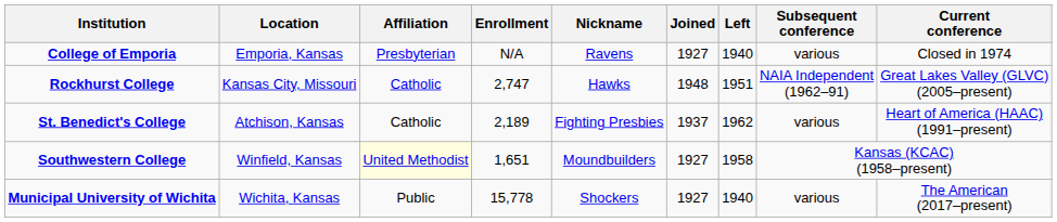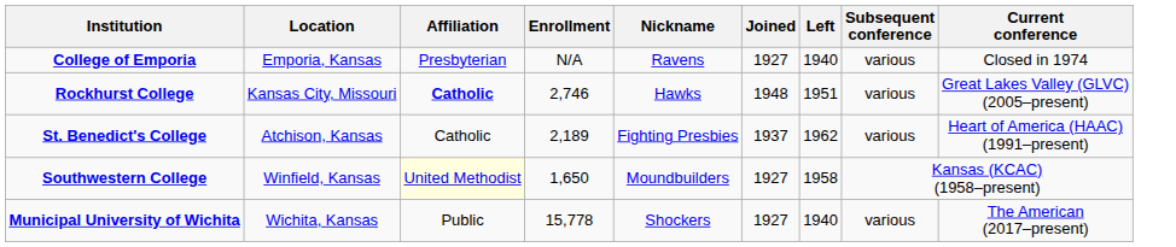Rockhurst College | Affiliation: normal -> bold
Rockhurst College | Enrollment: 2,747 -> 2,746
Rockhurst College | Subsequent conference: NAIA Independent (1962–91) -> various
Southwestern College | Enrollment: 1,651 -> 1,650
